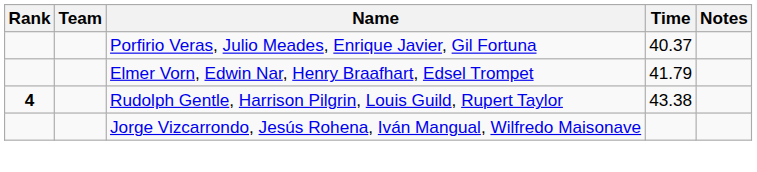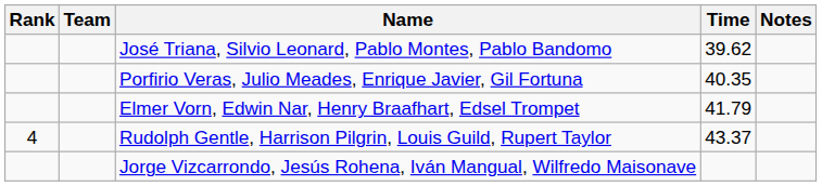+ row: José Triana, Silvio Leonard, Pablo Montes, Pablo Bandomo | 39.62
Porfirio Veras, Julio Meades, Enrique Javier, Gil Fortuna | Time: 40.37 -> 40.35
Rudolph Gentle, Harrison Pilgrin, Louis Guild, Rupert Taylor | Rank: bold -> normal
Rudolph Gentle, Harrison Pilgrin, Louis Guild, Rupert Taylor | Time: 43.38 -> 43.37
